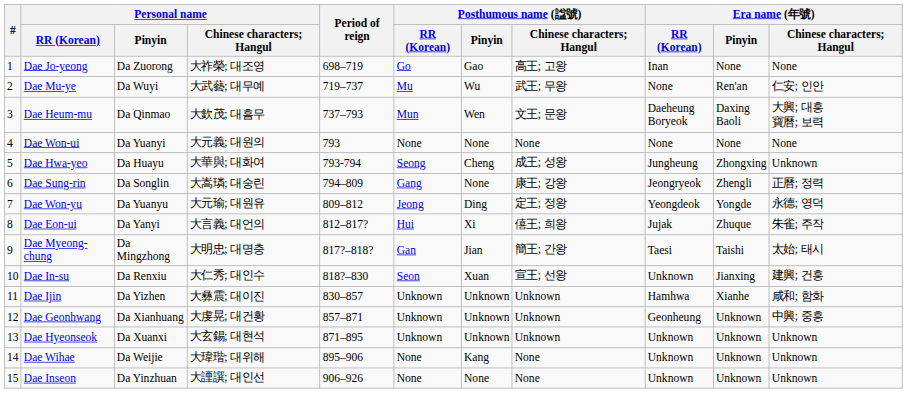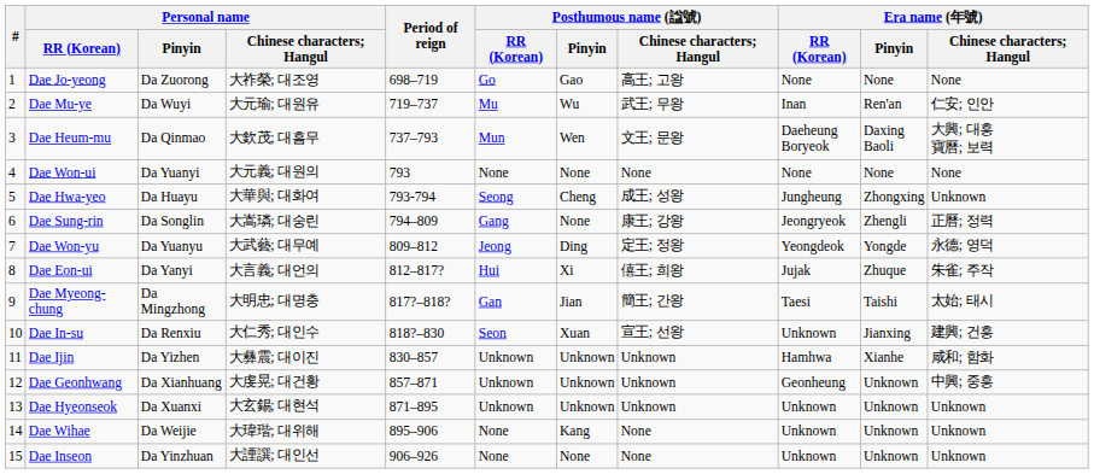Dae Jo-yeong | Era name (年號) / RR (Korean): Inan -> None
Dae Mu-ye | Personal name / Chinese characters; Hangul: 大武藝; 대무예 -> 大元瑜; 대원유
Dae Mu-ye | Era name (年號) / RR (Korean): None -> Inan
Dae Won-yu | Personal name / Chinese characters; Hangul: 大元瑜; 대원유 -> 大武藝; 대무예
